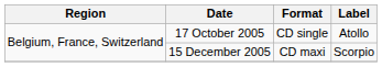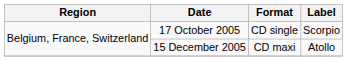17 October 2005 | Label: Atollo -> Scorpio
15 December 2005 | Label: Scorpio -> Atollo
